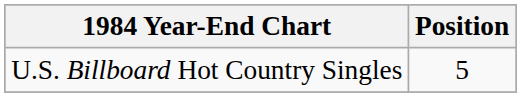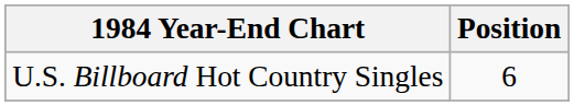U.S. Billboard Hot Country Singles | Position: 5 -> 6
